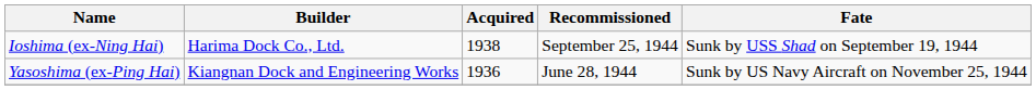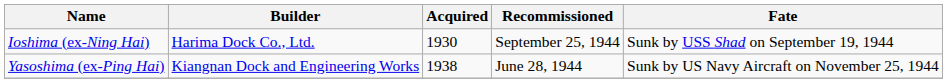Ioshima (ex-Ning Hai) | Acquired: 1938 -> 1930
Yasoshima (ex-Ping Hai) | Acquired: 1936 -> 1938
